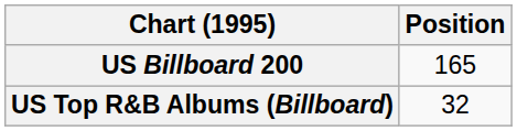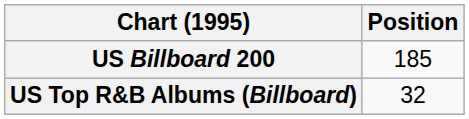US Billboard 200 | Position: 165 -> 185
